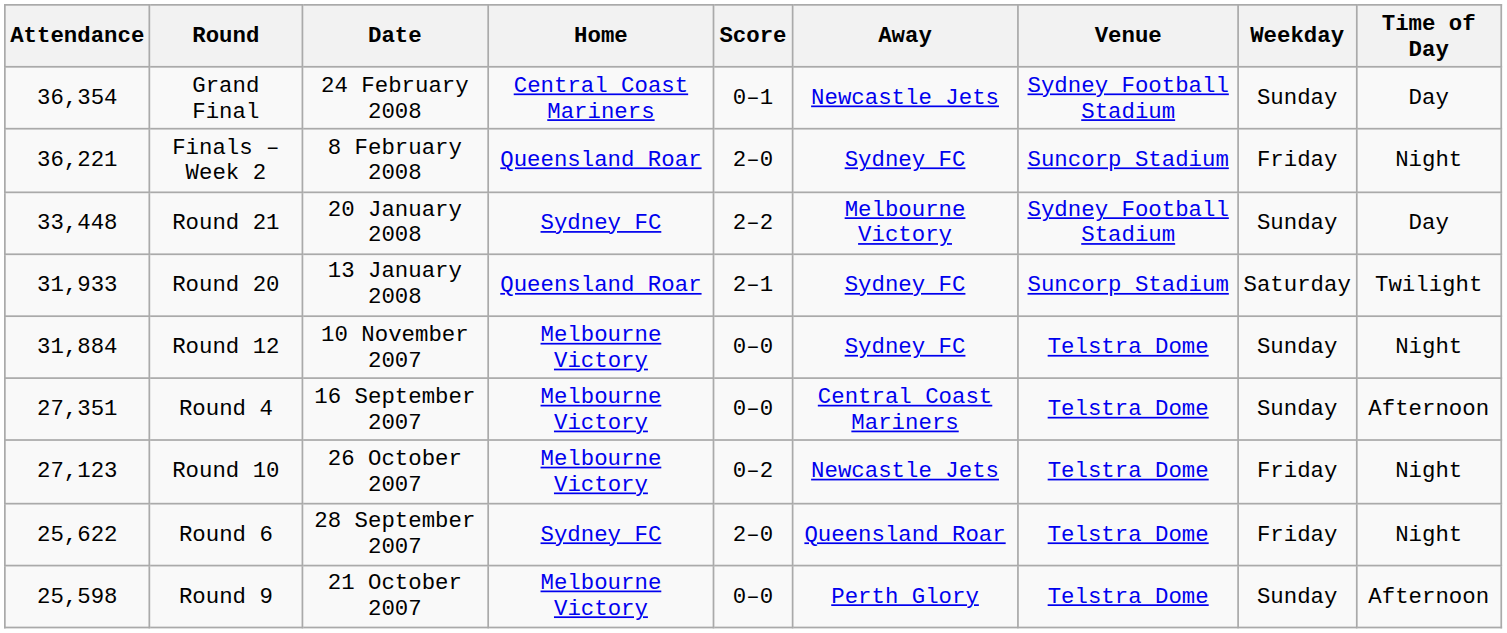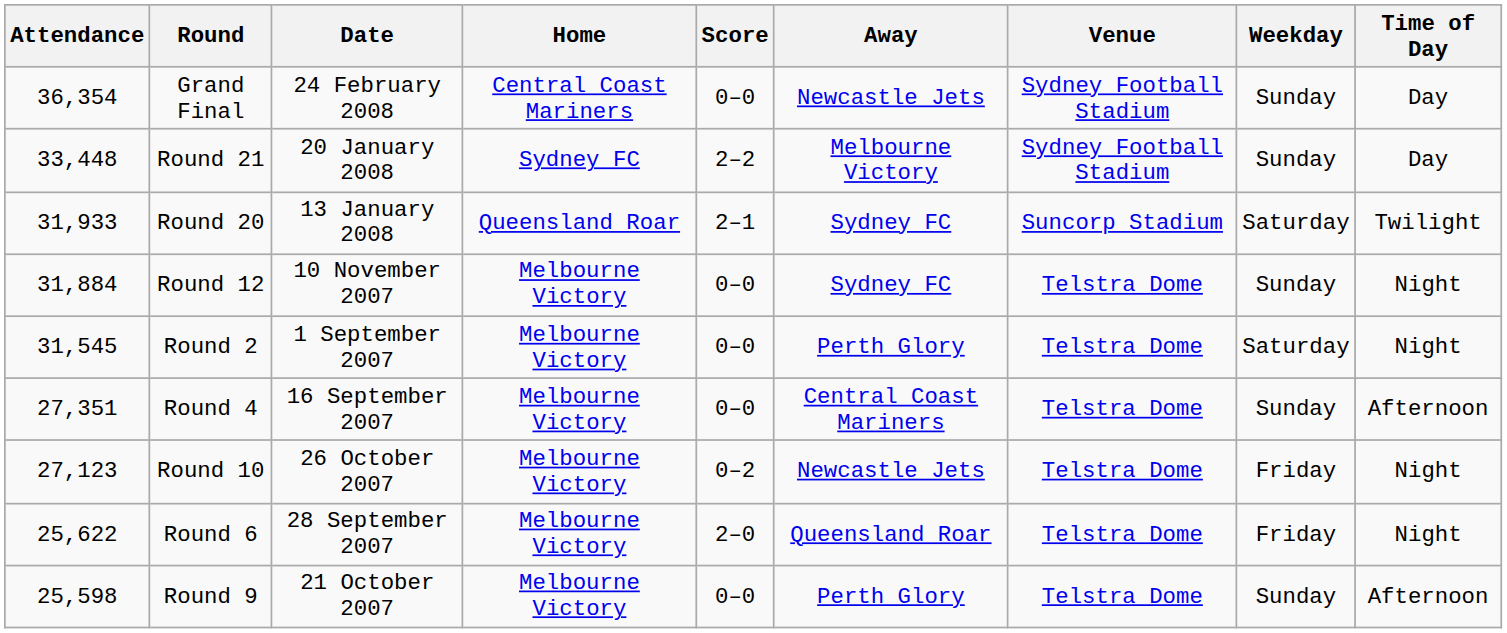Grand Final | Score: 0–1 -> 0–0
- row: 36,221 | Finals – Week 2 | 8 February 2008 | Queensland Roar | 2–0 | Sydney FC | Suncorp Stadium | Friday | Night
+ row: 31,545 | Round 2 | 1 September 2007 | Melbourne Victory | 0–0 | Perth Glory | Telstra Dome | Saturday | Night
Round 6 | Home: Sydney FC -> Melbourne Victory
